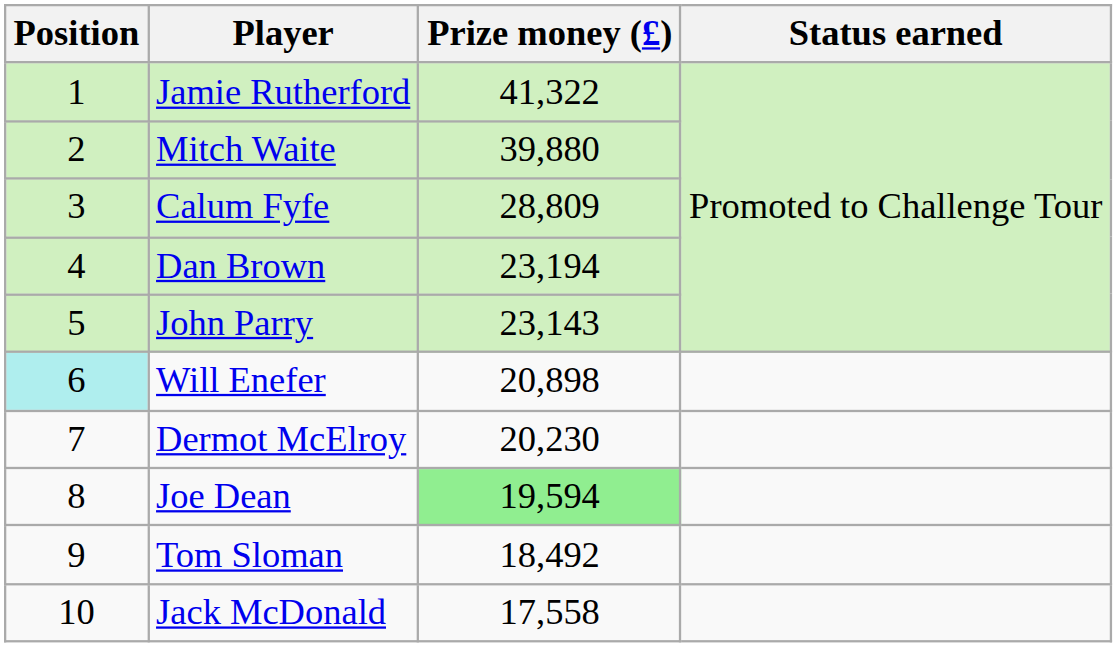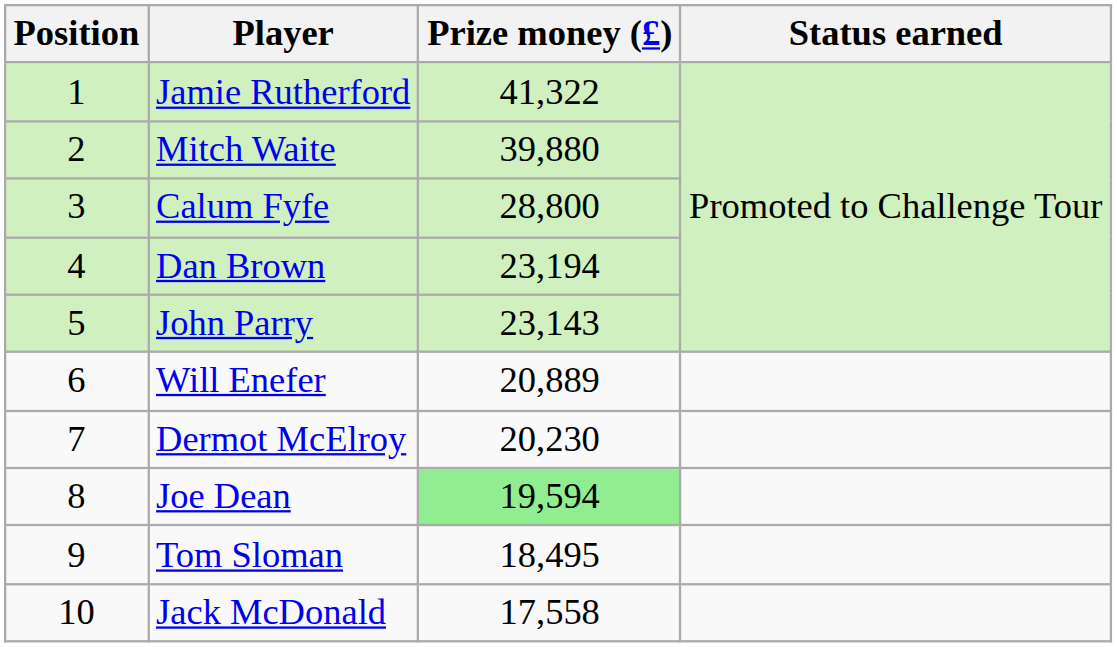Calum Fyfe | Prize money (£): 28,809 -> 28,800
Will Enefer | Position: paleturquoise background -> no background
Will Enefer | Prize money (£): 20,898 -> 20,889
Tom Sloman | Prize money (£): 18,492 -> 18,495
